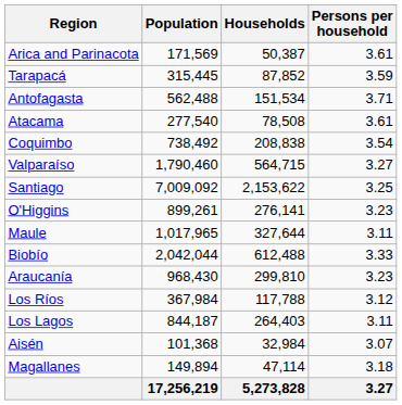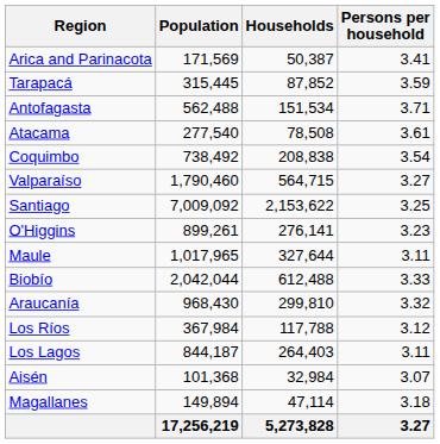Arica and Parinacota | Persons per household: 3.61 -> 3.41
Araucanía | Persons per household: 3.23 -> 3.32
